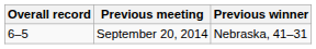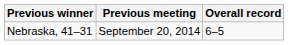columns swapped: Overall record <-> Previous winner
